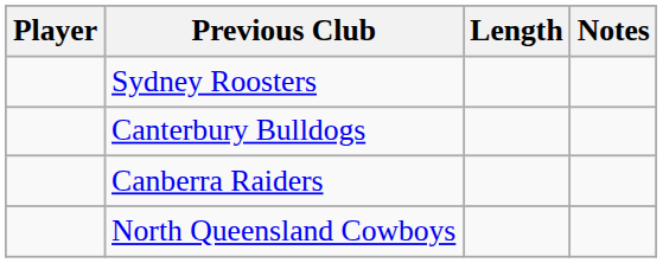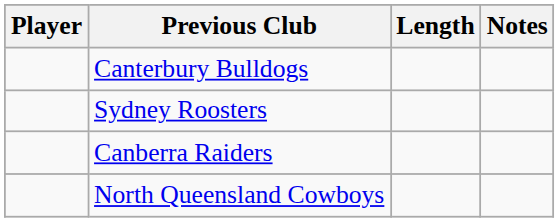rows swapped: Canterbury Bulldogs <-> Sydney Roosters
